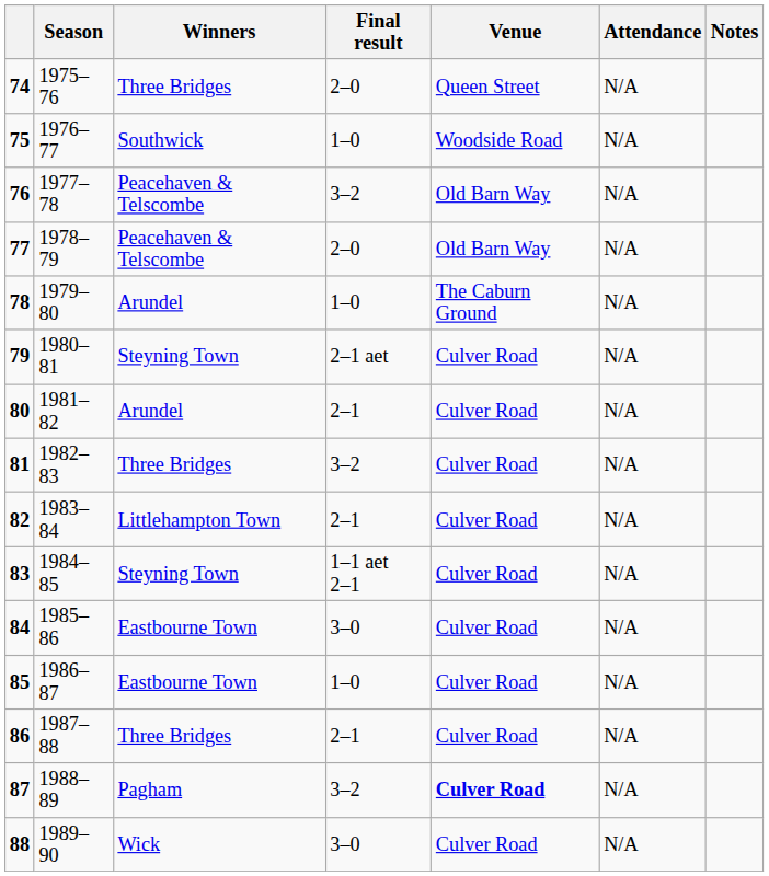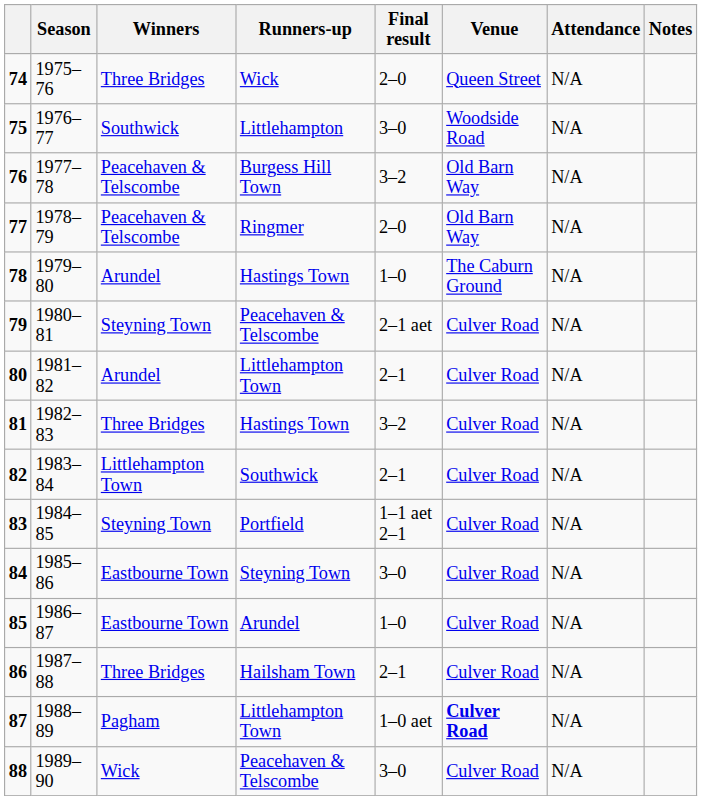+ column: Runners-up | Wick | Littlehampton | Burgess Hill Town | Ringmer | Hastings Town | Peacehaven & Telscombe | Littlehampton Town | Hastings Town | Southwick | Portfield | Steyning Town | Arundel | Hailsham Town | Littlehampton Town | Peacehaven & Telscombe
75 | Final result: 1–0 -> 3–0
87 | Final result: 3–2 -> 1–0 aet
